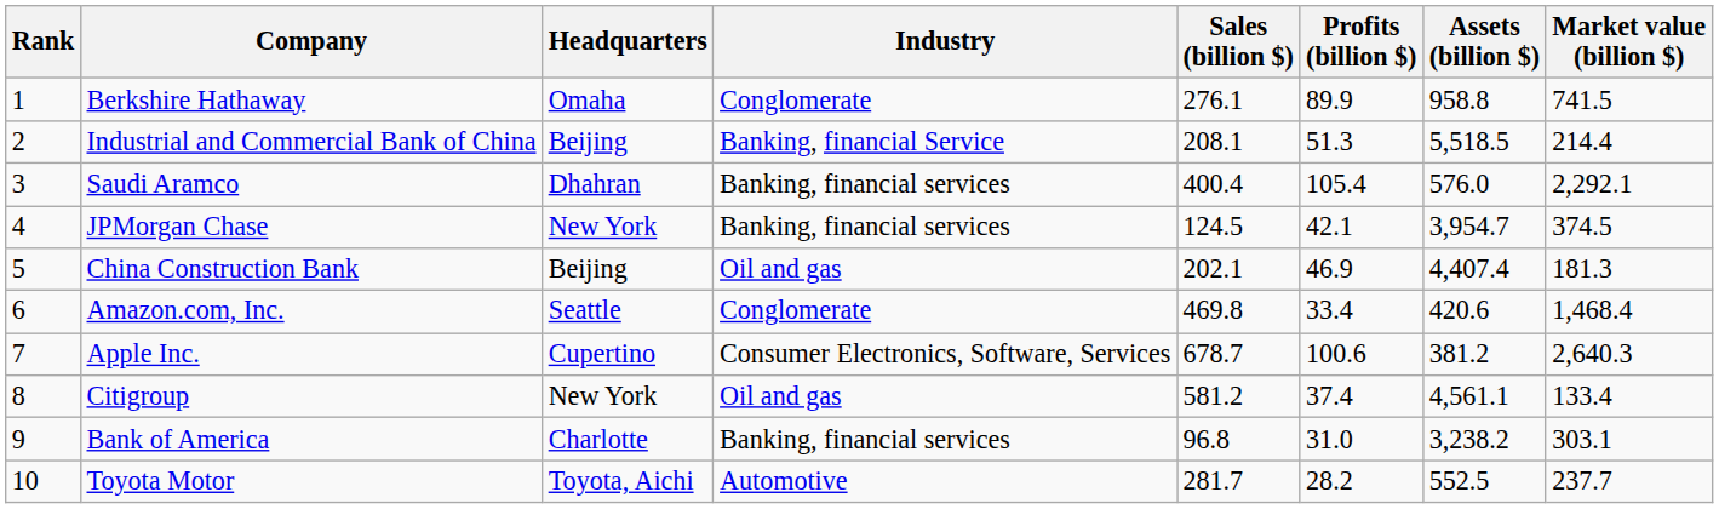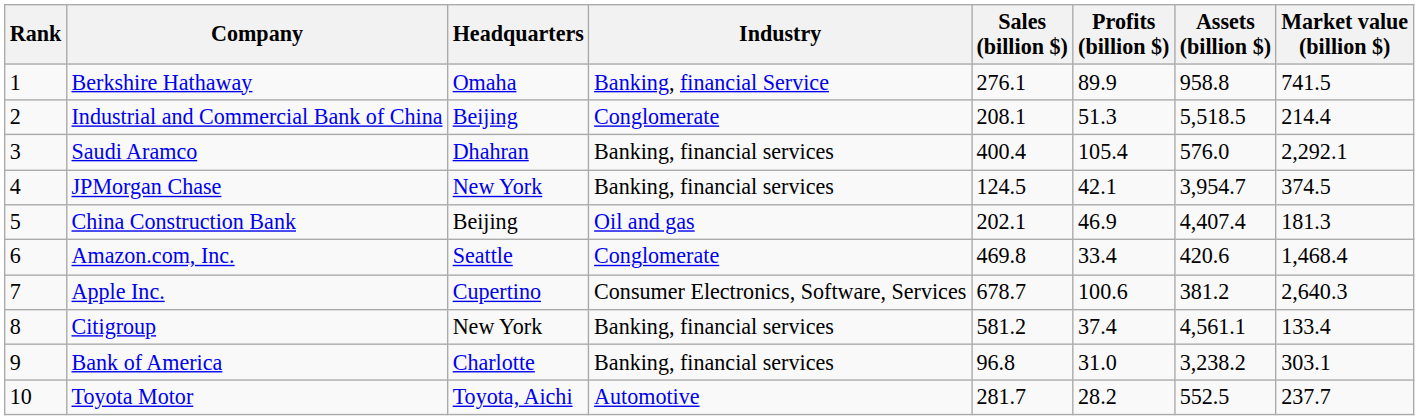Berkshire Hathaway | Industry: Conglomerate -> Banking, financial Service
Industrial and Commercial Bank of China | Industry: Banking, financial Service -> Conglomerate
Citigroup | Industry: Oil and gas -> Banking, financial services
